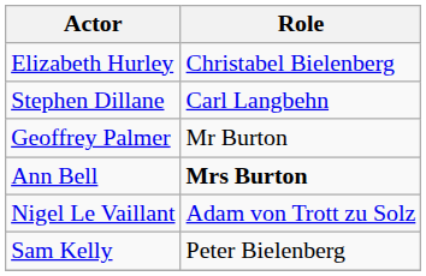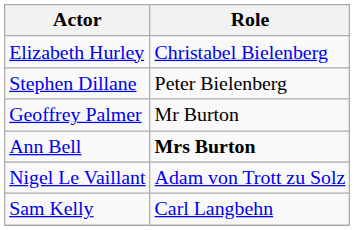Stephen Dillane | Role: Carl Langbehn -> Peter Bielenberg
Sam Kelly | Role: Peter Bielenberg -> Carl Langbehn
